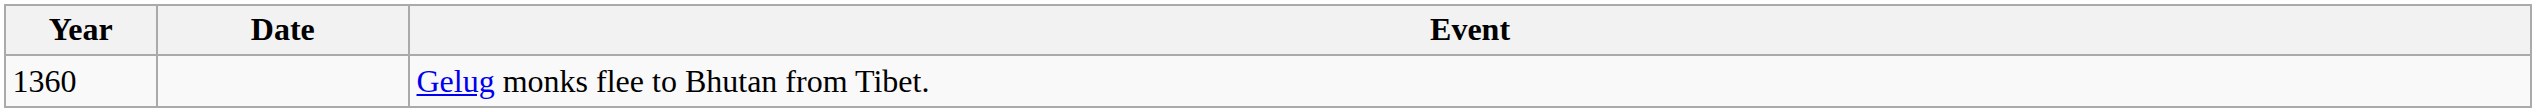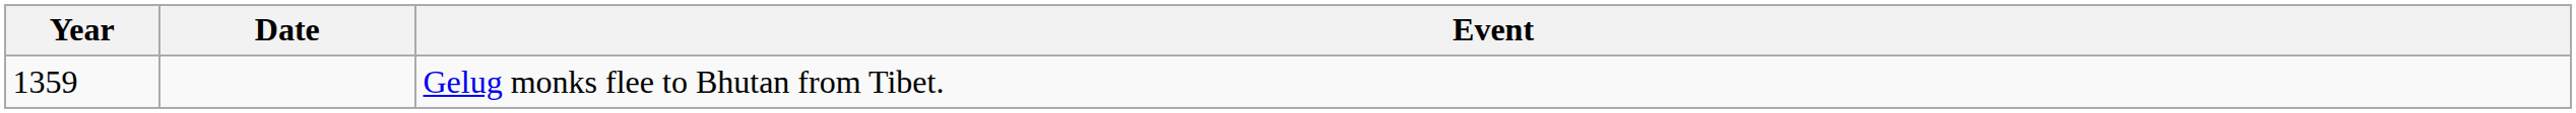Gelug monks flee to Bhutan from Tibet. | Year: 1360 -> 1359
